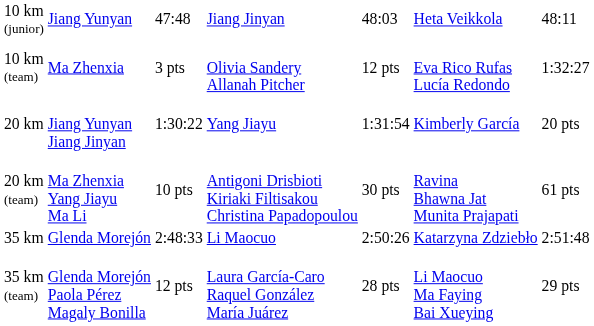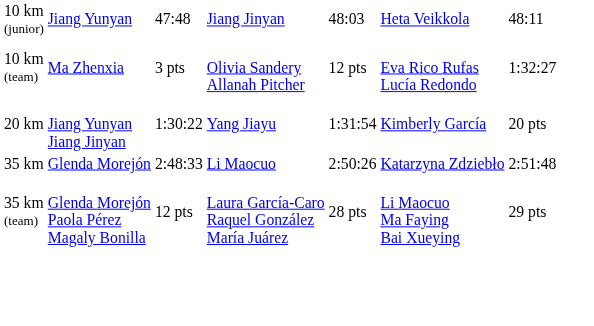- row: 20 km (team) | Ma Zhenxia Yang Jiayu Ma Li | 10 pts | Antigoni Drisbioti Kiriaki Filtisakou Christina Papadopoulou | 30 pts | Ravina Bhawna Jat Munita Prajapati | 61 pts
